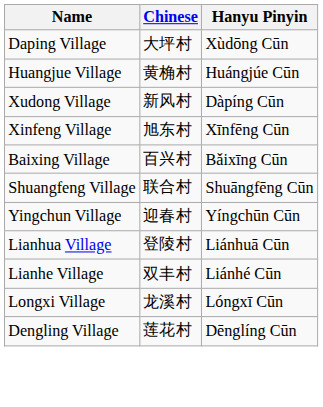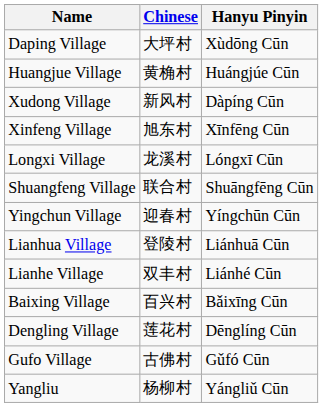rows swapped: Baixing Village <-> Longxi Village
+ row: Gufo Village | 古佛村 | Gǔfó Cūn
+ row: Yangliu | 杨柳村 | Yángliǔ Cūn
